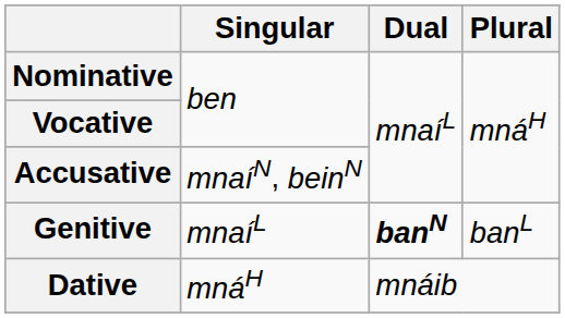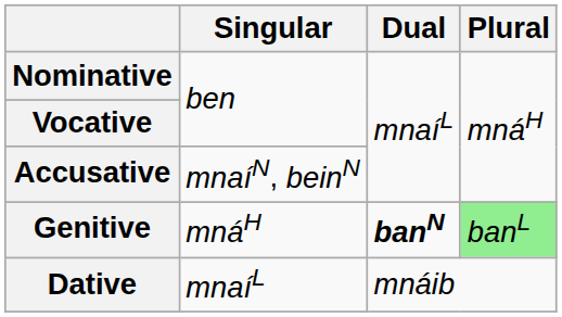Genitive | Singular: mnaíL -> mnáH
Genitive | Plural: no background -> lightgreen background
Dative | Singular: mnáH -> mnaíL
